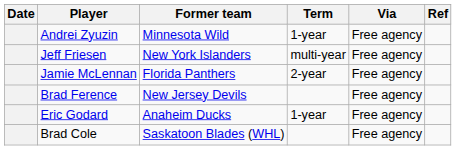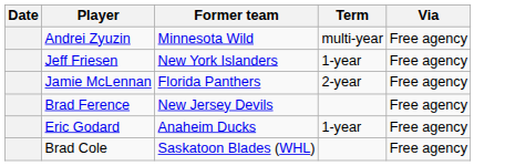- column: Ref
Andrei Zyuzin | Term: 1-year -> multi-year
Jeff Friesen | Term: multi-year -> 1-year
